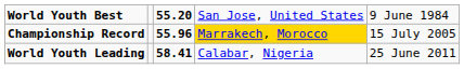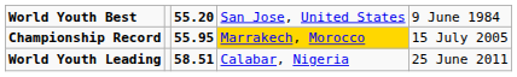Championship Record | column 3: 55.96 -> 55.95
World Youth Leading | column 3: 58.41 -> 58.51
